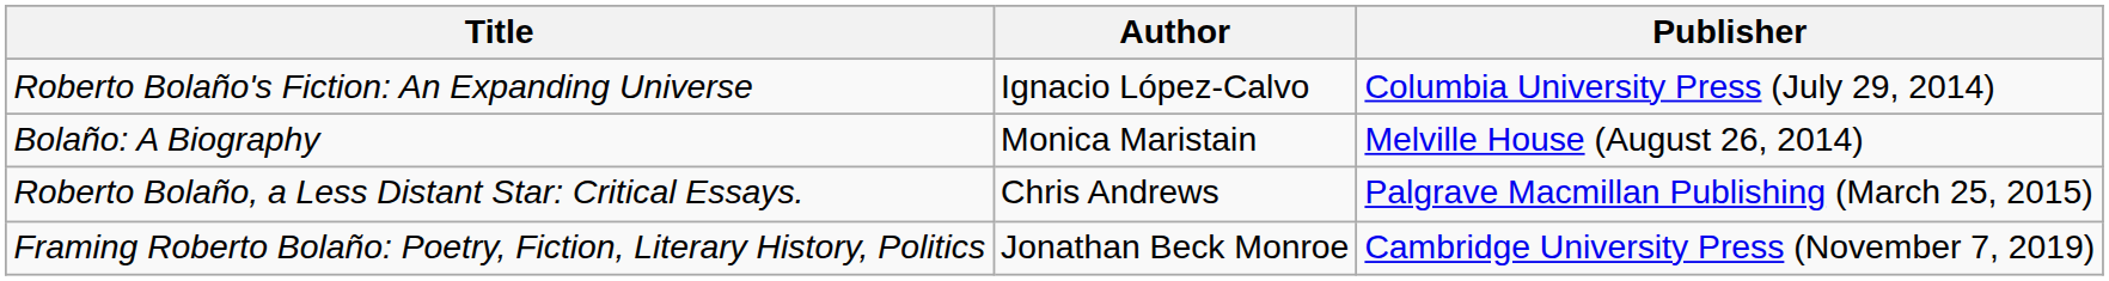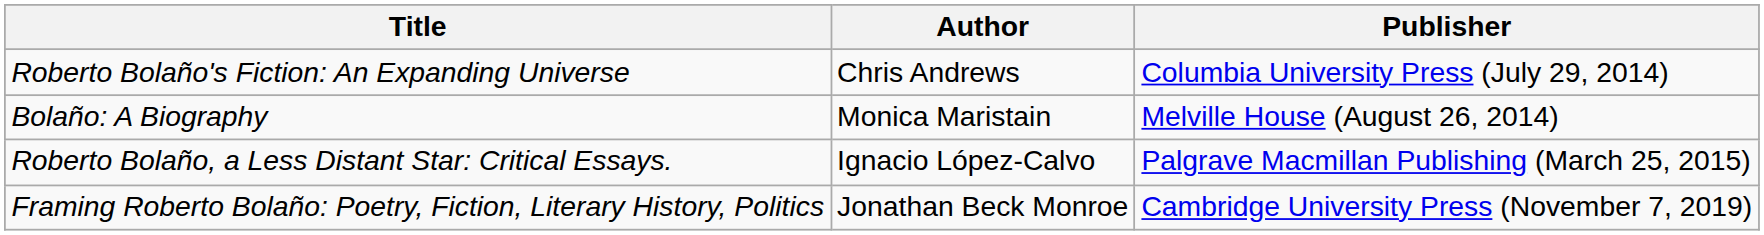Roberto Bolaño's Fiction: An Expanding Universe | Author: Ignacio López-Calvo -> Chris Andrews
Roberto Bolaño, a Less Distant Star: Critical Essays. | Author: Chris Andrews -> Ignacio López-Calvo
